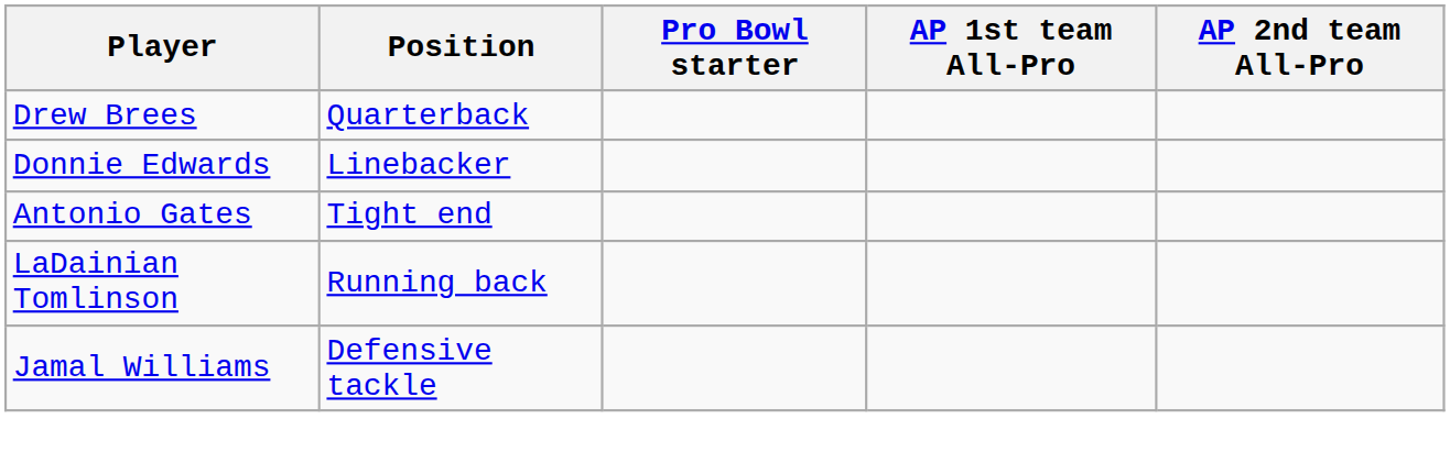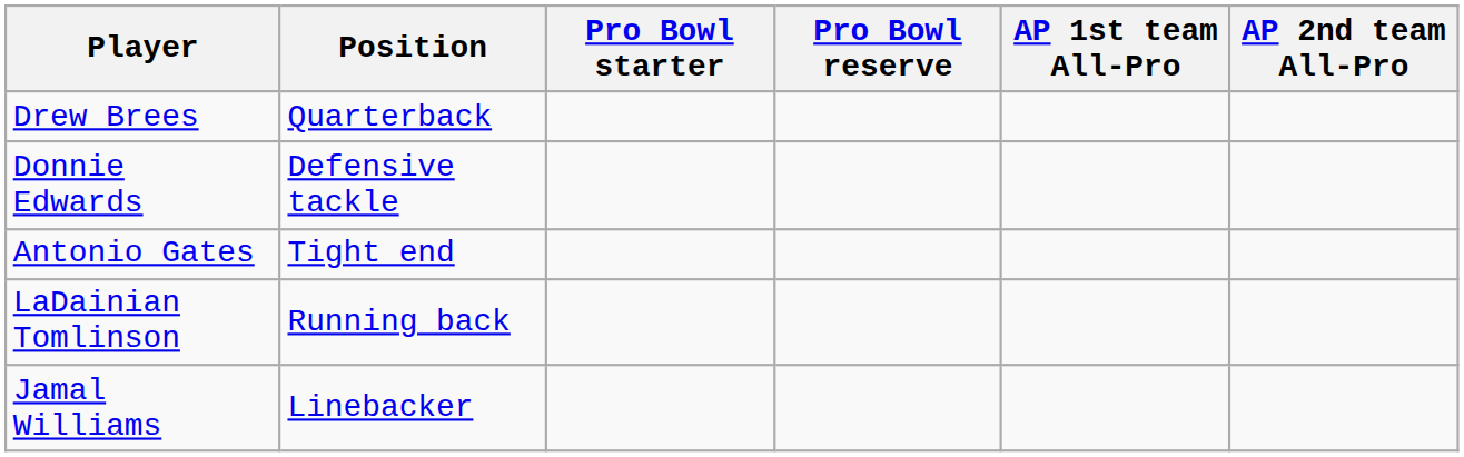+ column: Pro Bowl reserve
Donnie Edwards | Position: Linebacker -> Defensive tackle
Jamal Williams | Position: Defensive tackle -> Linebacker
